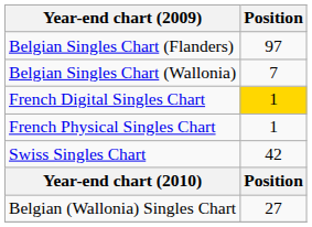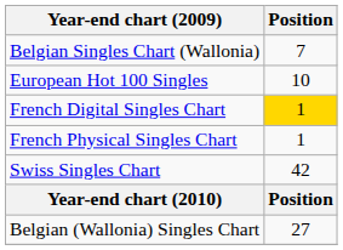- row: Belgian Singles Chart (Flanders) | 97
+ row: European Hot 100 Singles | 10
